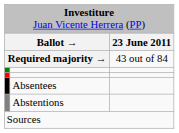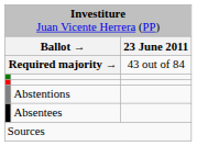rows swapped: Abstentions <-> Absentees
